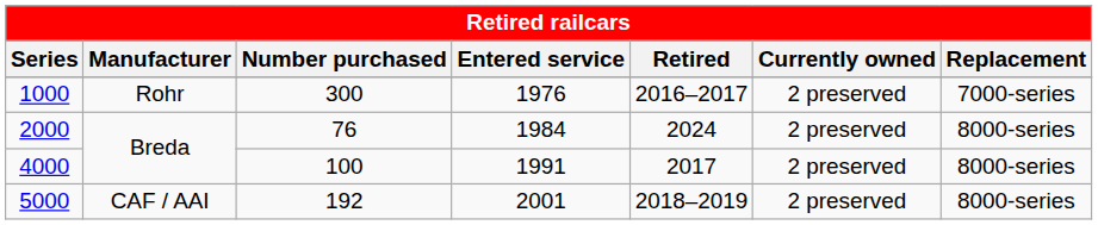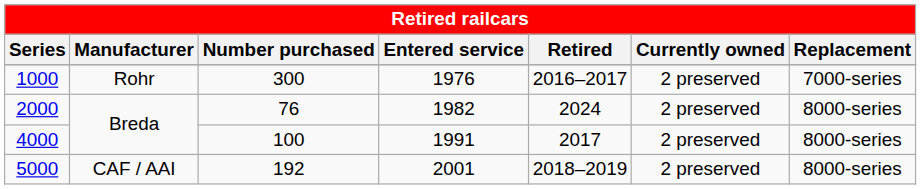2000 | Entered service: 1984 -> 1982
